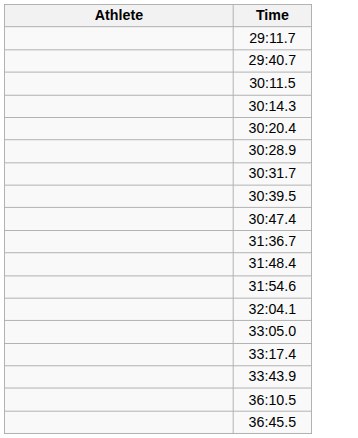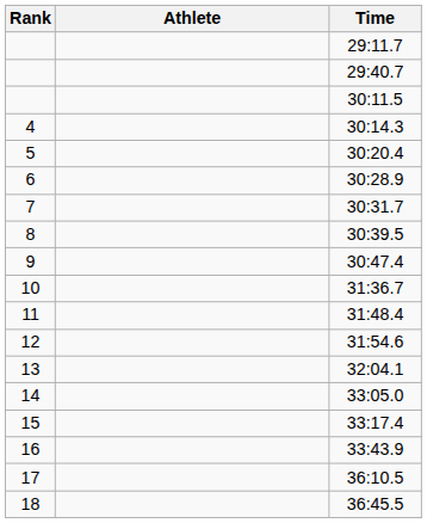+ column: Rank | 4 | 5 | 6 | 7 | 8 | 9 | 10 | 11 | 12 | 13 | 14 | 15 | 16 | 17 | 18
